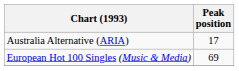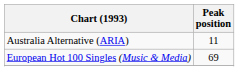Australia Alternative (ARIA) | Peak position: 17 -> 11
